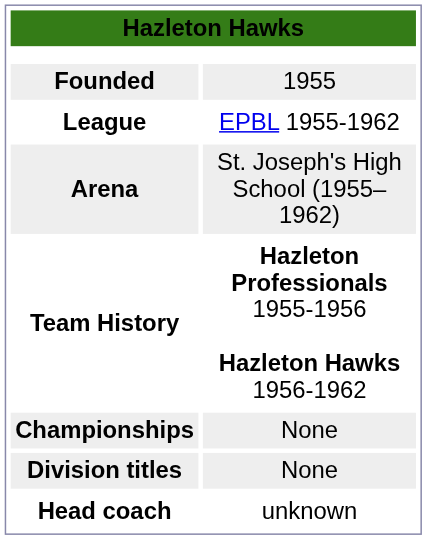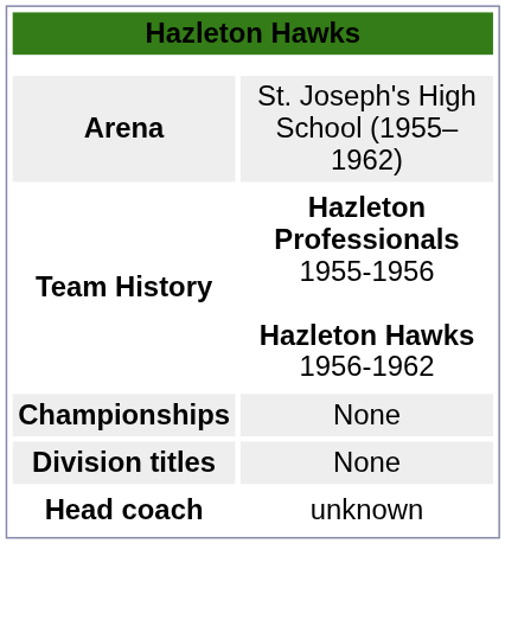- row: Founded | 1955
- row: League | EPBL 1955-1962
